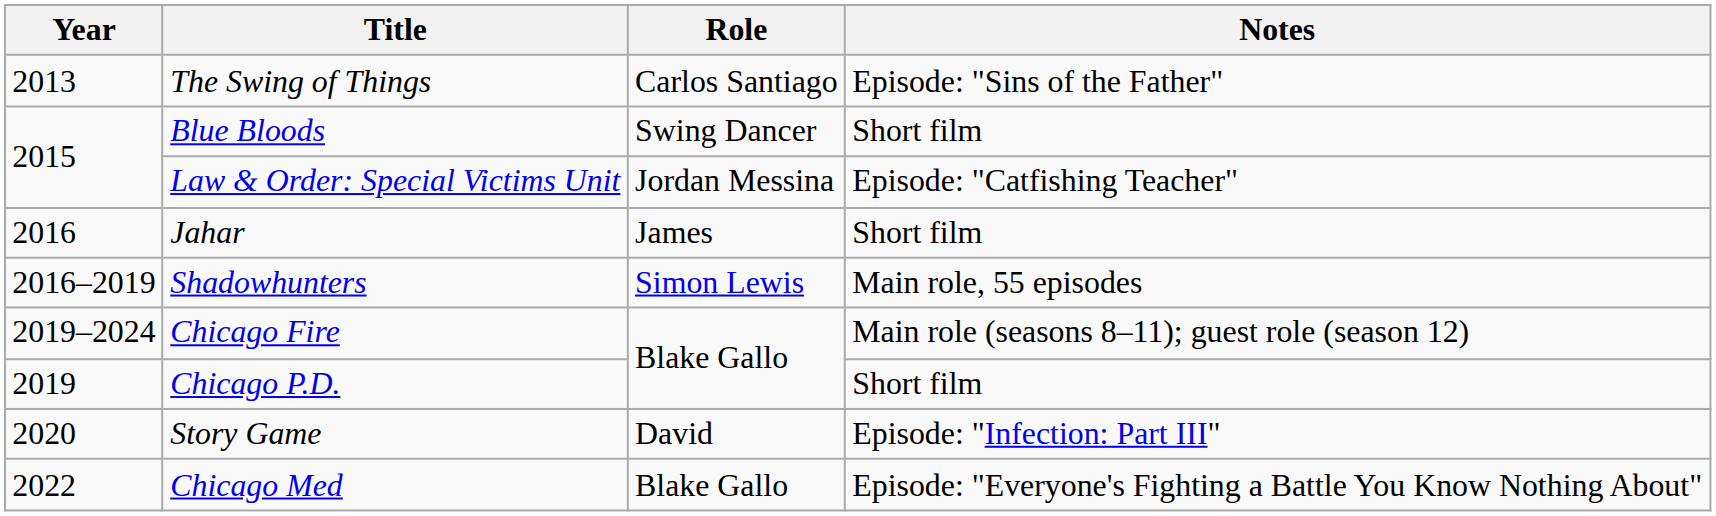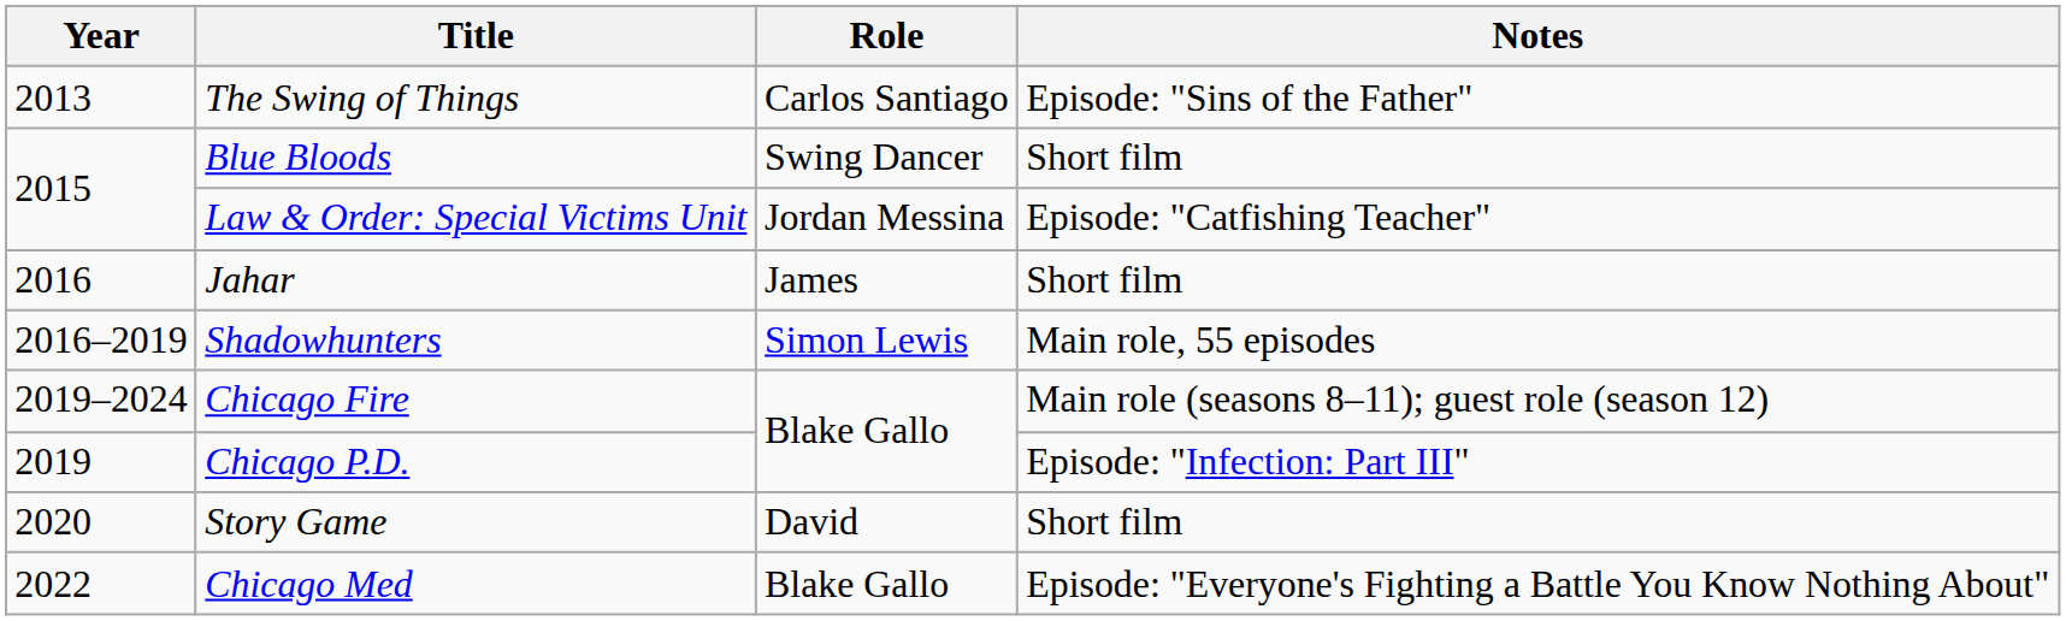Chicago P.D. | Notes: Short film -> Episode: "Infection: Part III"
Story Game | Notes: Episode: "Infection: Part III" -> Short film
